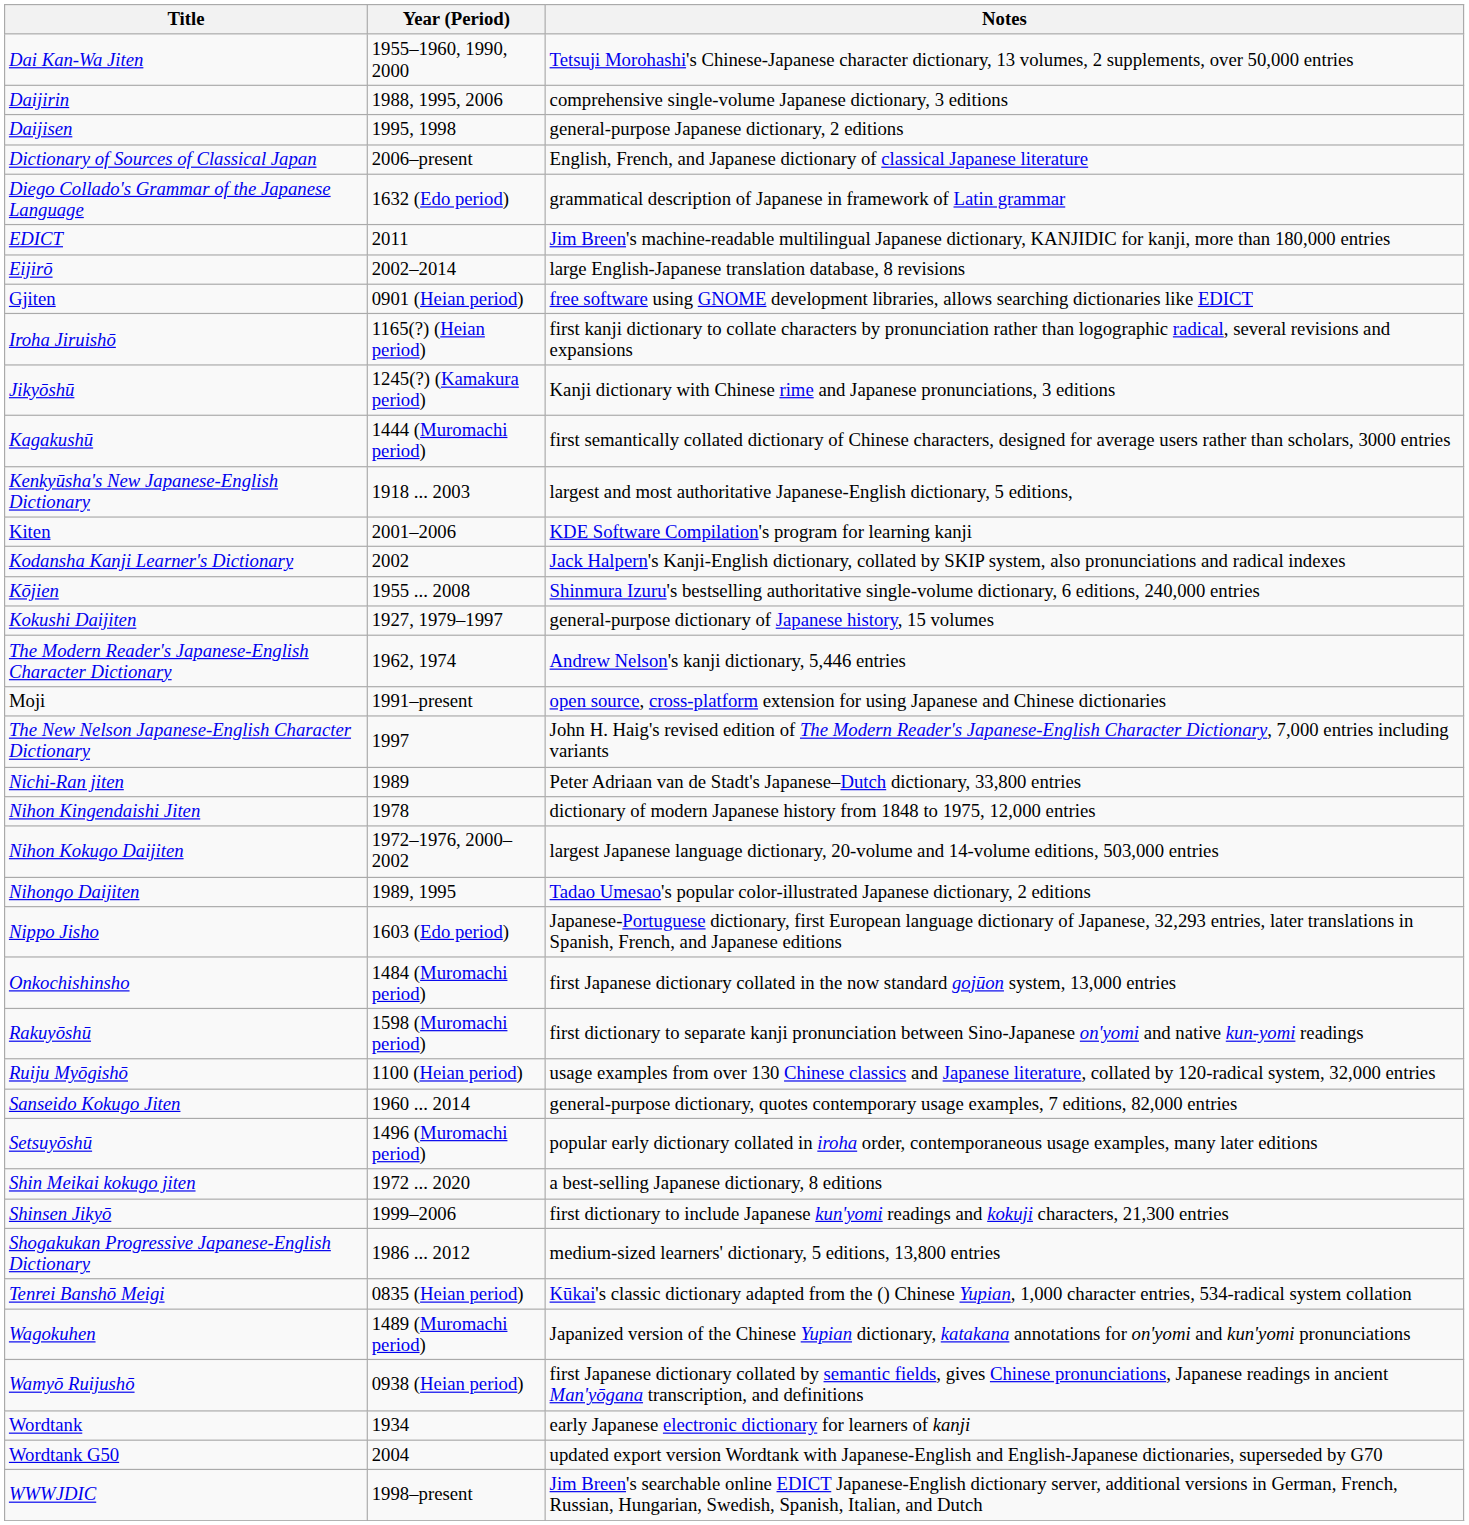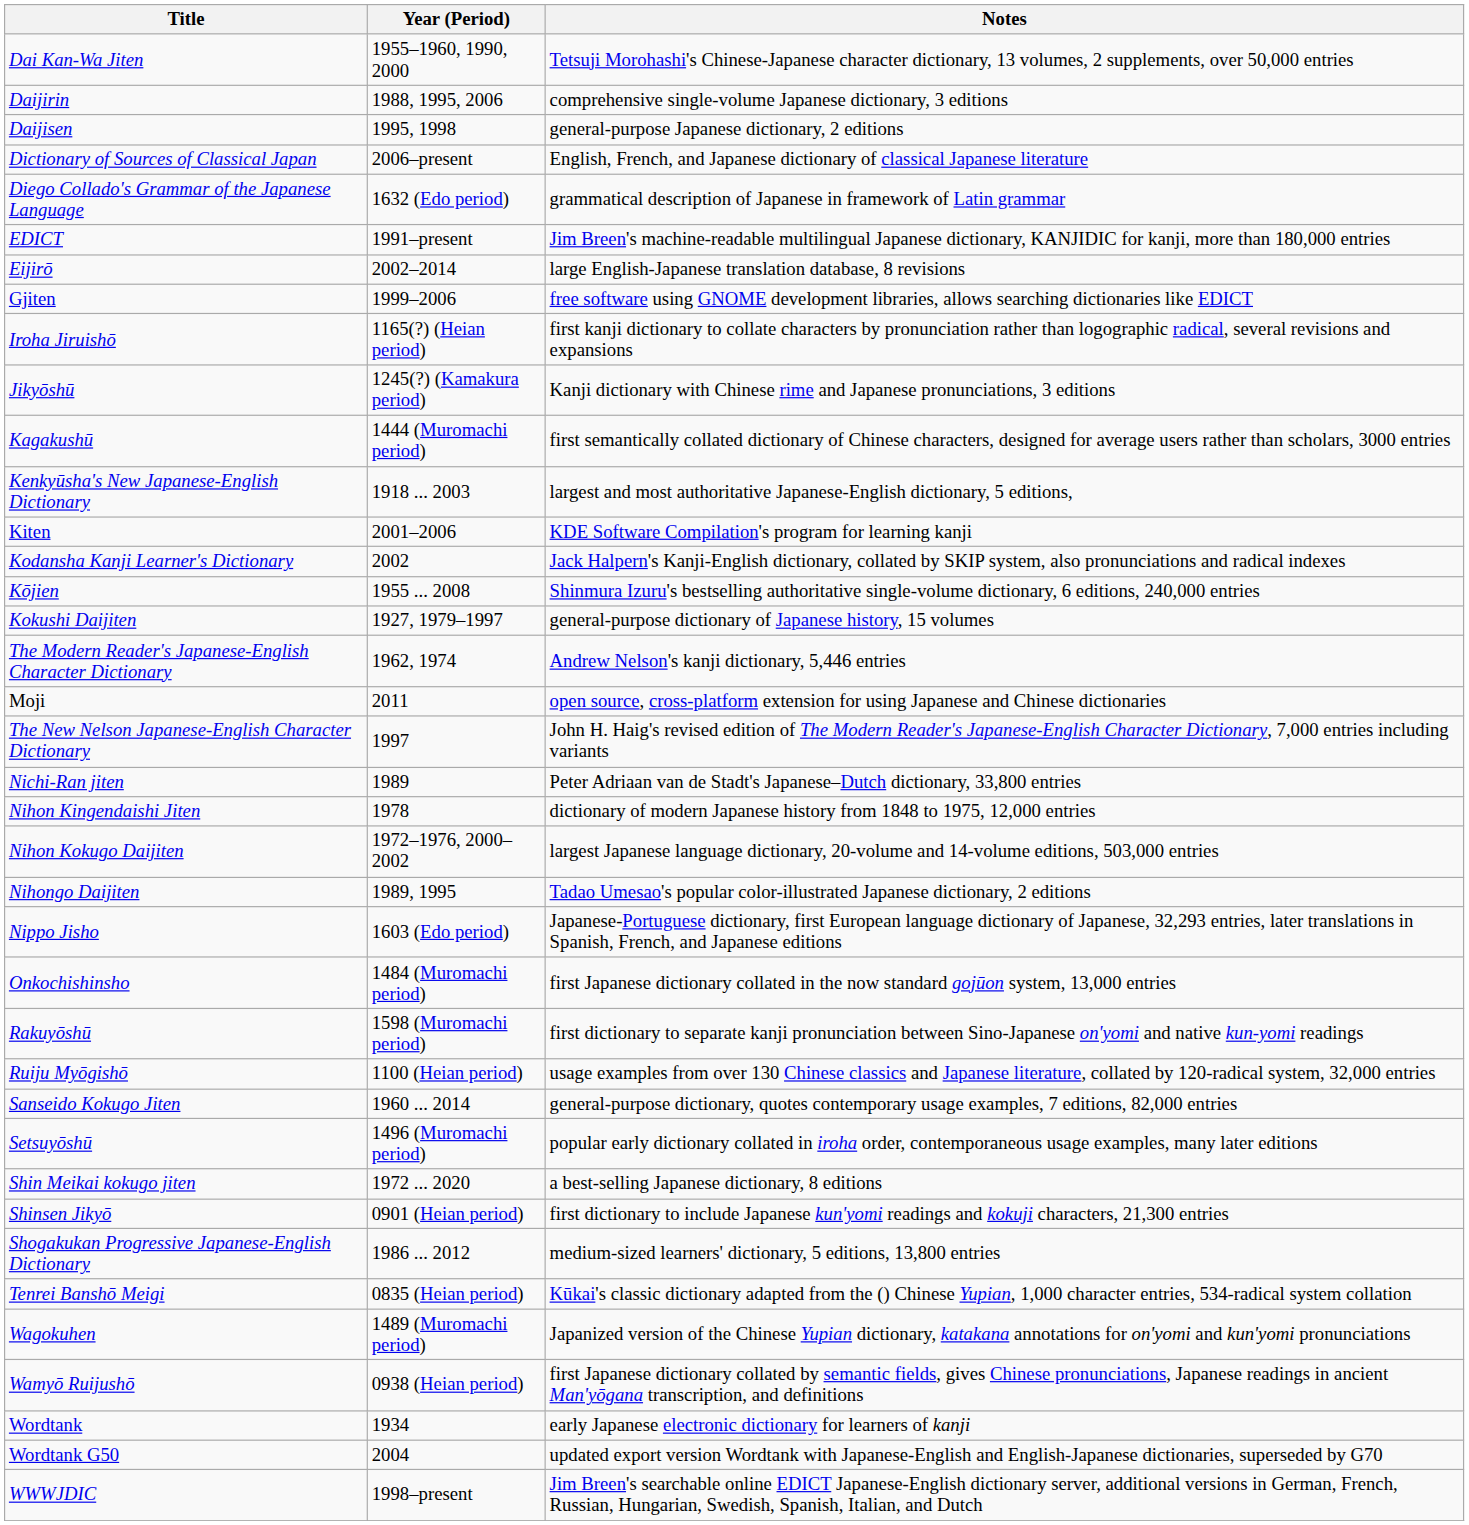EDICT | Year (Period): 2011 -> 1991–present
Gjiten | Year (Period): 0901 (Heian period) -> 1999–2006
Moji | Year (Period): 1991–present -> 2011
Shinsen Jikyō | Year (Period): 1999–2006 -> 0901 (Heian period)
